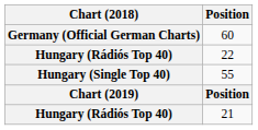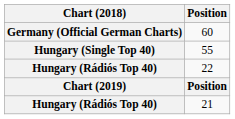rows swapped: 22 <-> 55
